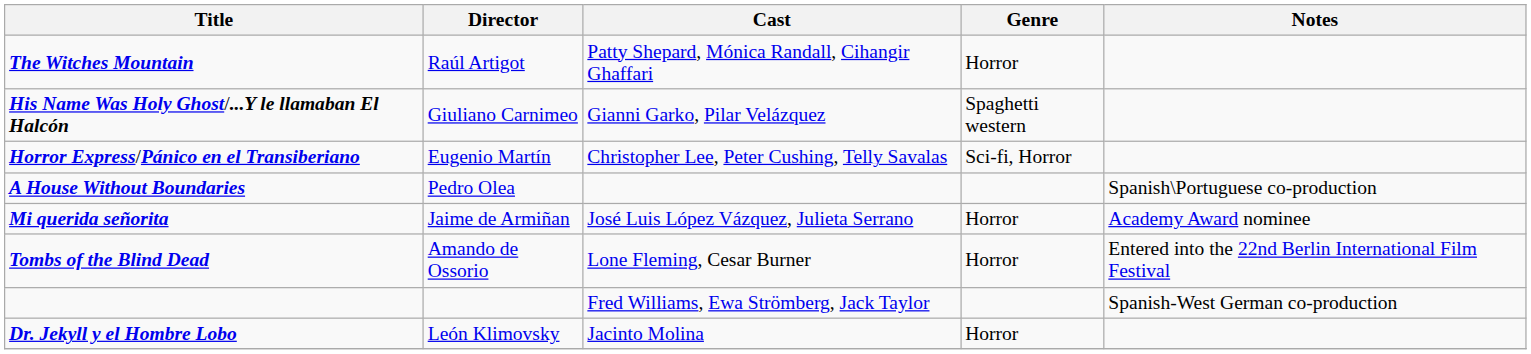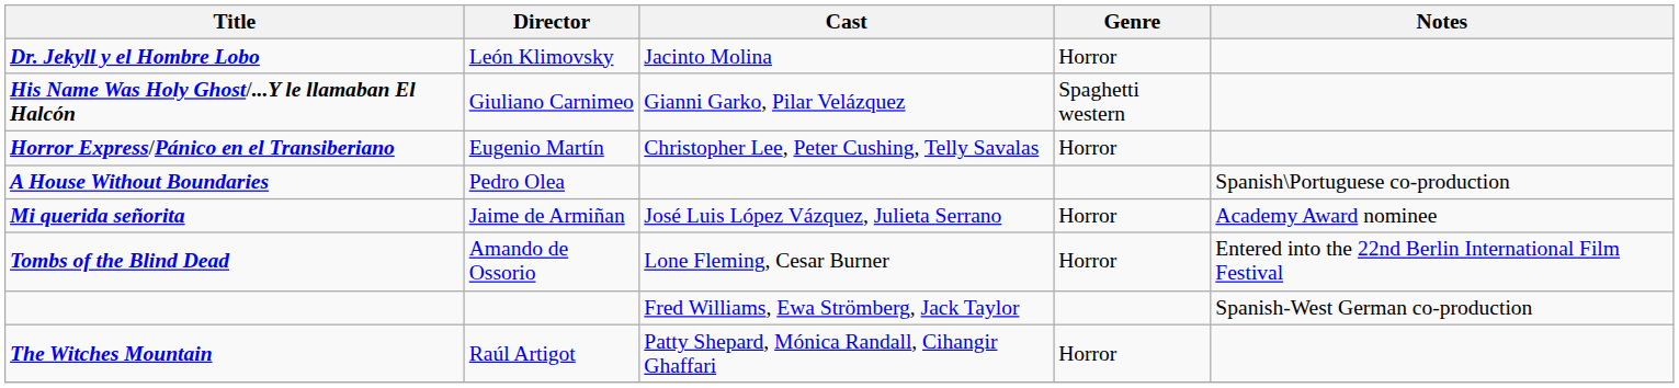rows swapped: Dr. Jekyll y el Hombre Lobo <-> The Witches Mountain
Horror Express/Pánico en el Transiberiano | Genre: Sci-fi, Horror -> Horror
